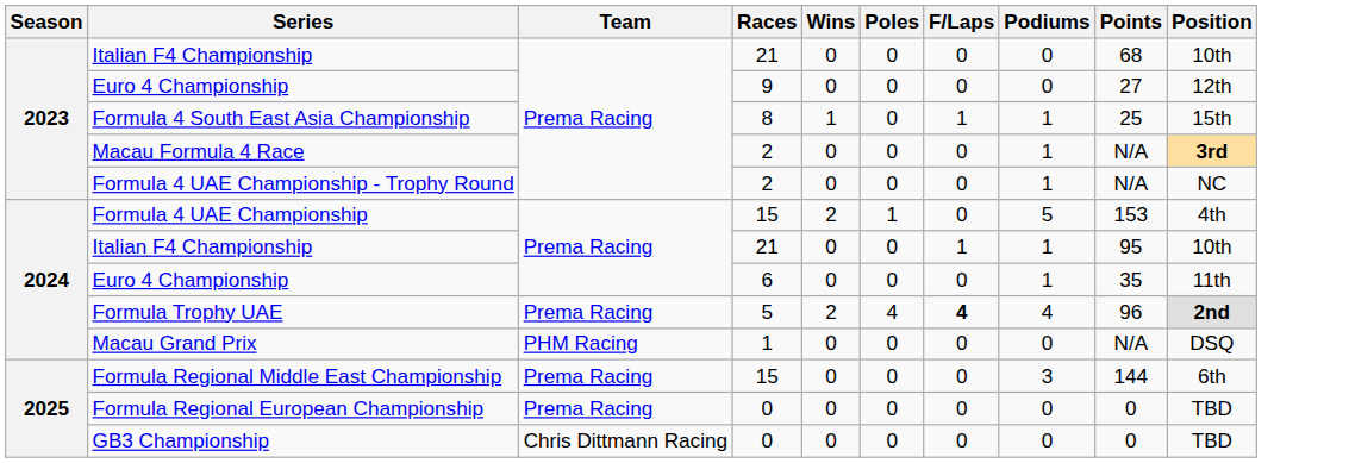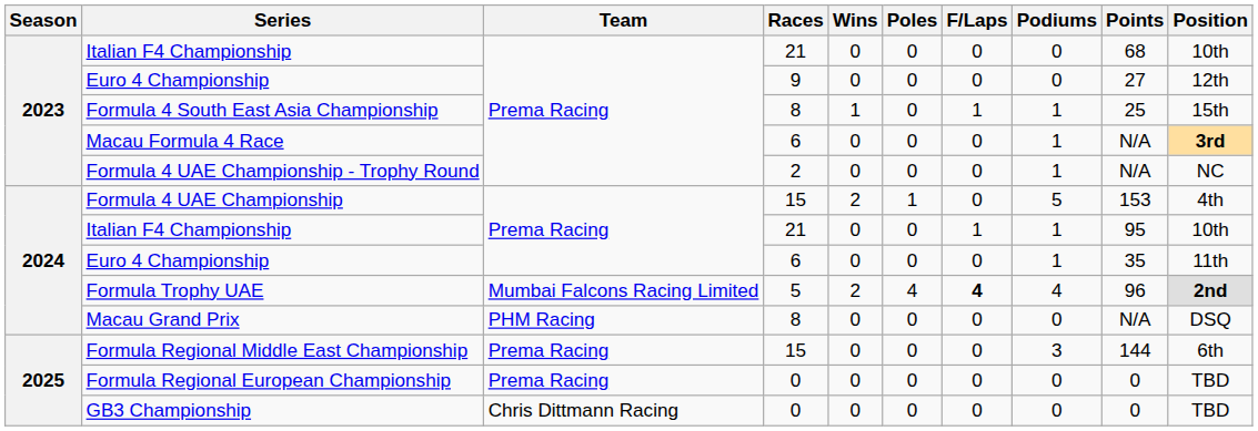Macau Formula 4 Race | Races: 2 -> 6
Formula Trophy UAE | Team: Prema Racing -> Mumbai Falcons Racing Limited
Macau Grand Prix | Races: 1 -> 8
